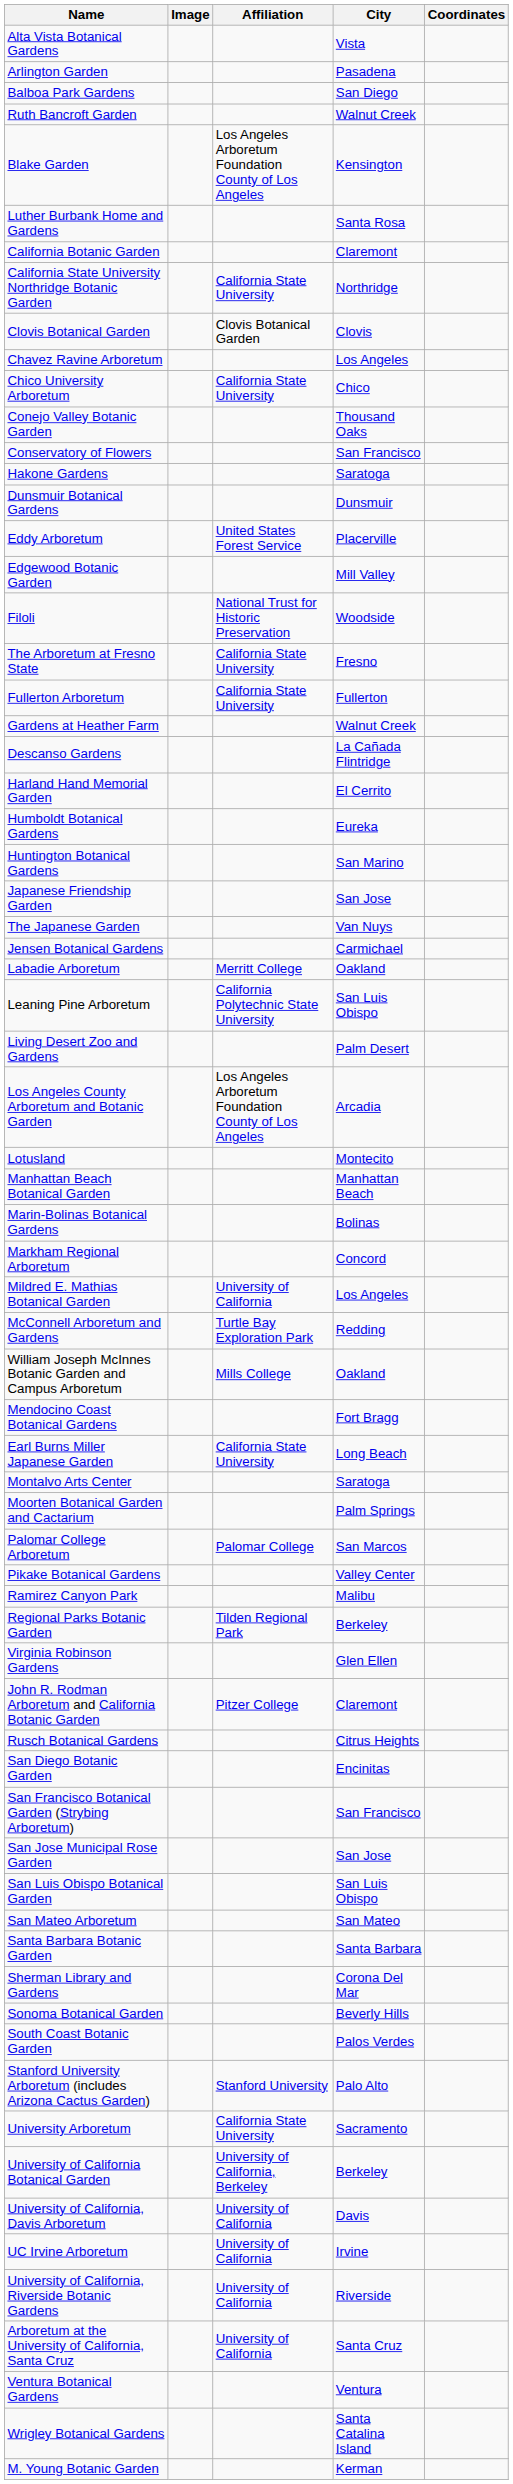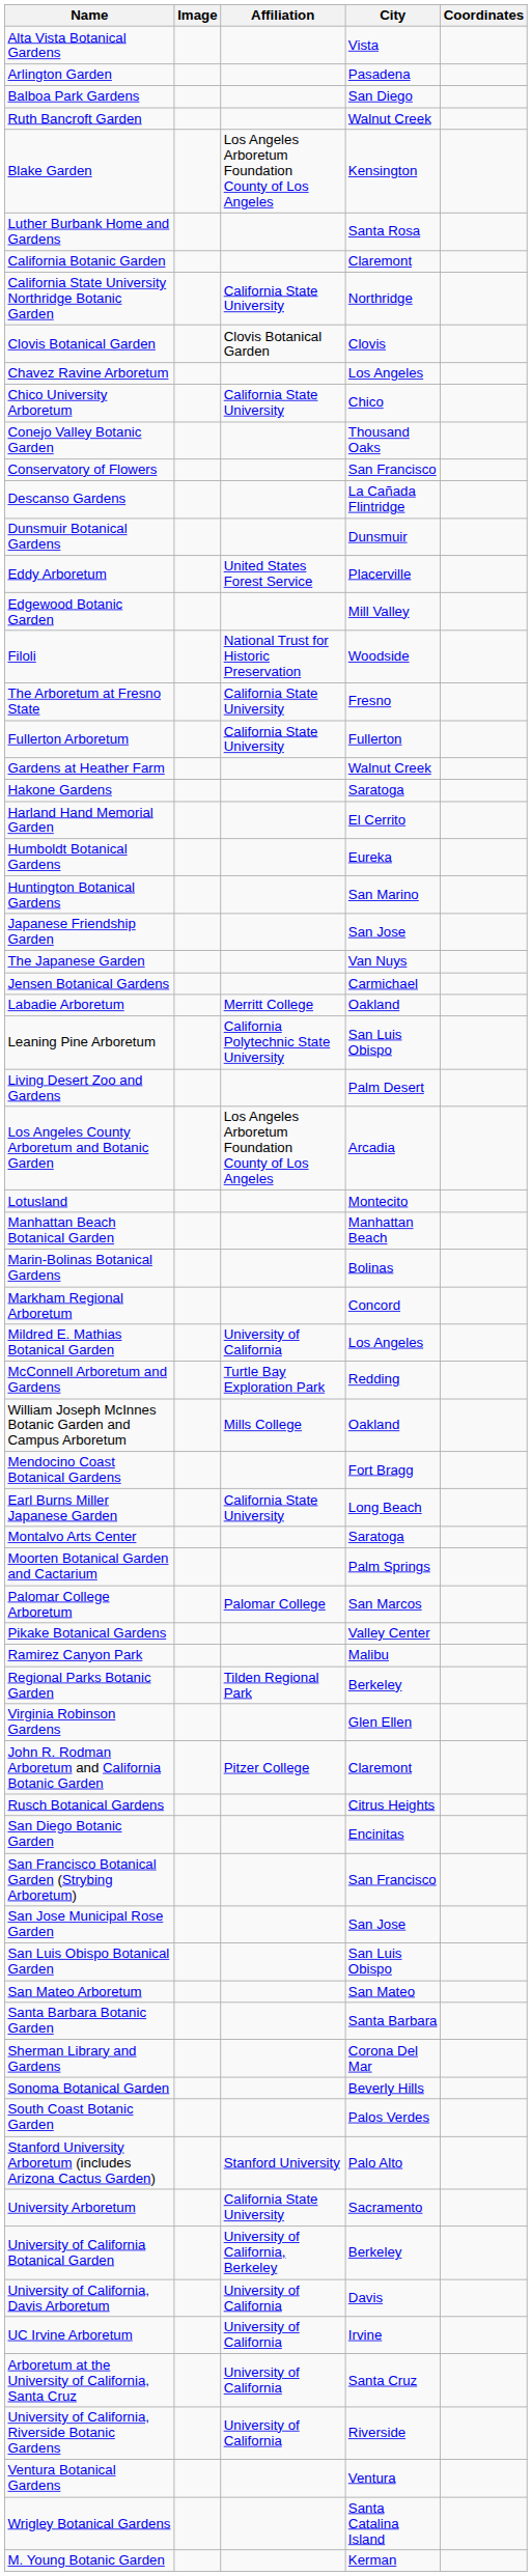rows swapped: Descanso Gardens <-> Hakone Gardens
rows swapped: University of California, Riverside Botanic Gardens <-> Arboretum at the University of California, Santa Cruz
